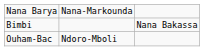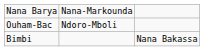rows swapped: Bimbi <-> Ouham-Bac
